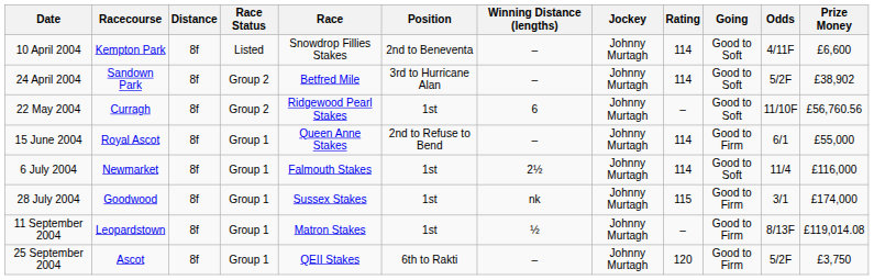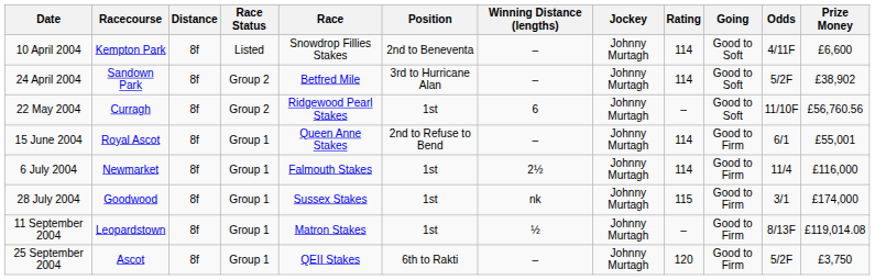15 June 2004 | Prize Money: £55,000 -> £55,001
6 July 2004 | Going: Good to Soft -> Good to Firm
